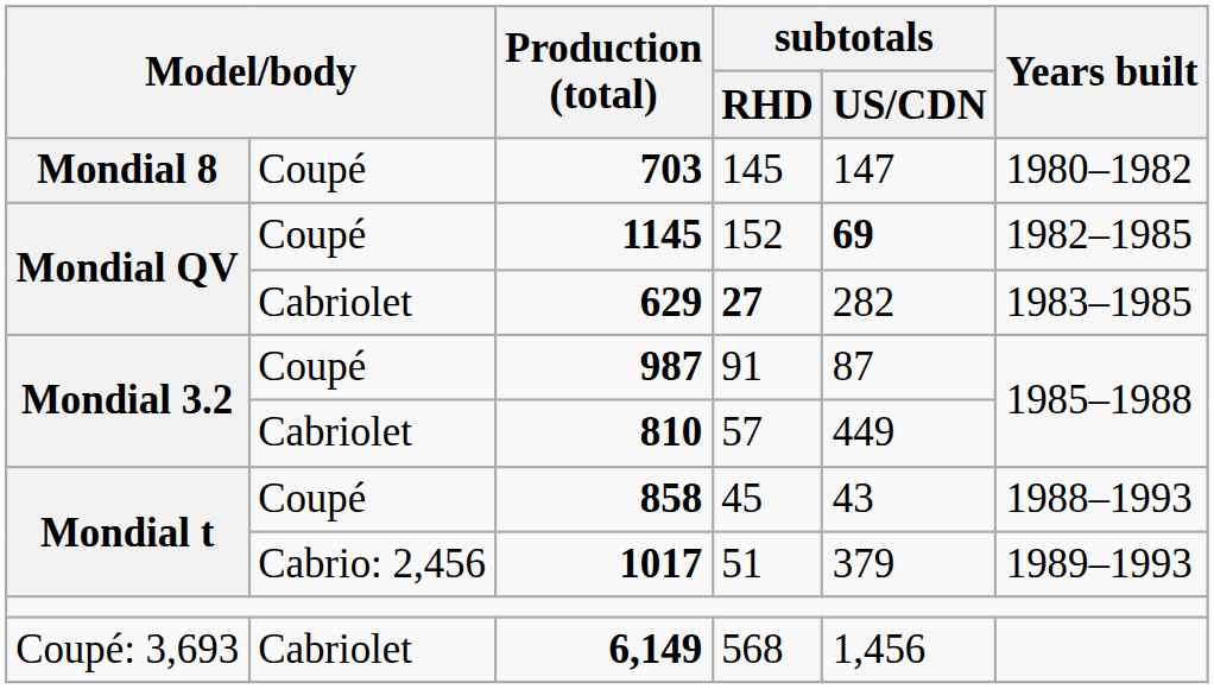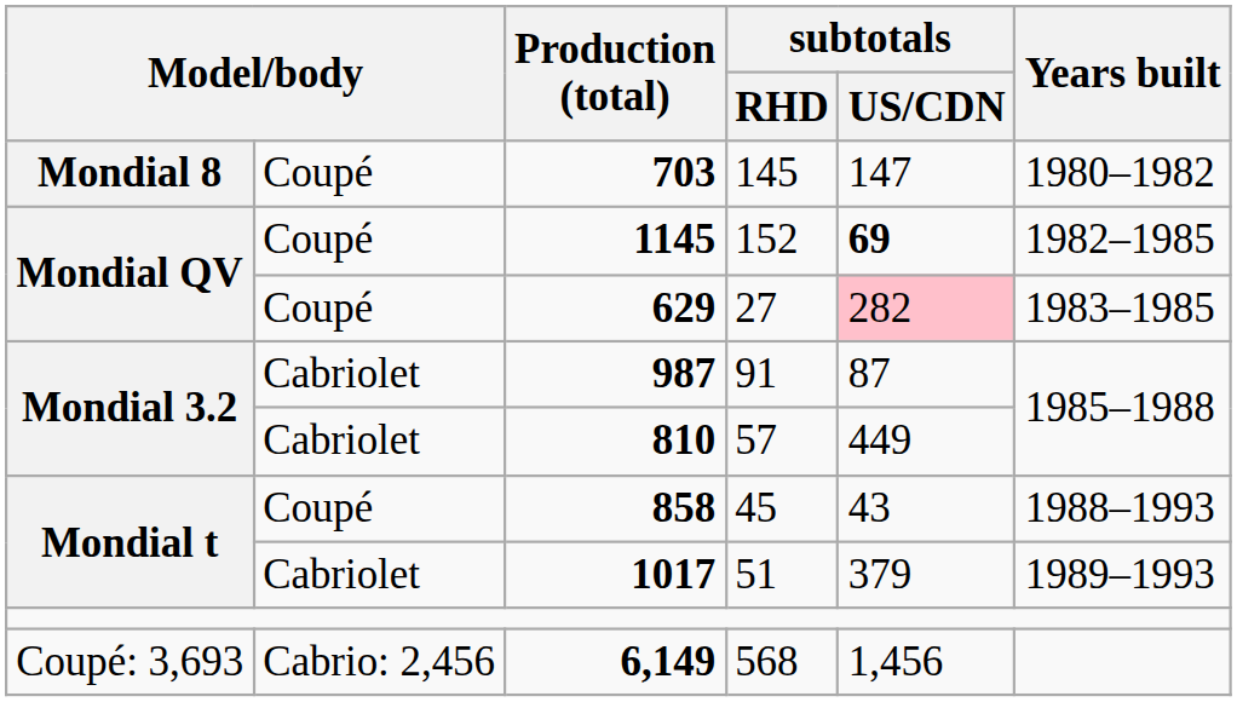629 | column 2: Cabriolet -> Coupé
629 | subtotals / RHD: bold -> normal
629 | subtotals / US/CDN: no background -> pink background
987 | column 2: Coupé -> Cabriolet
1017 | column 2: Cabrio: 2,456 -> Cabriolet
6,149 | column 2: Cabriolet -> Cabrio: 2,456
